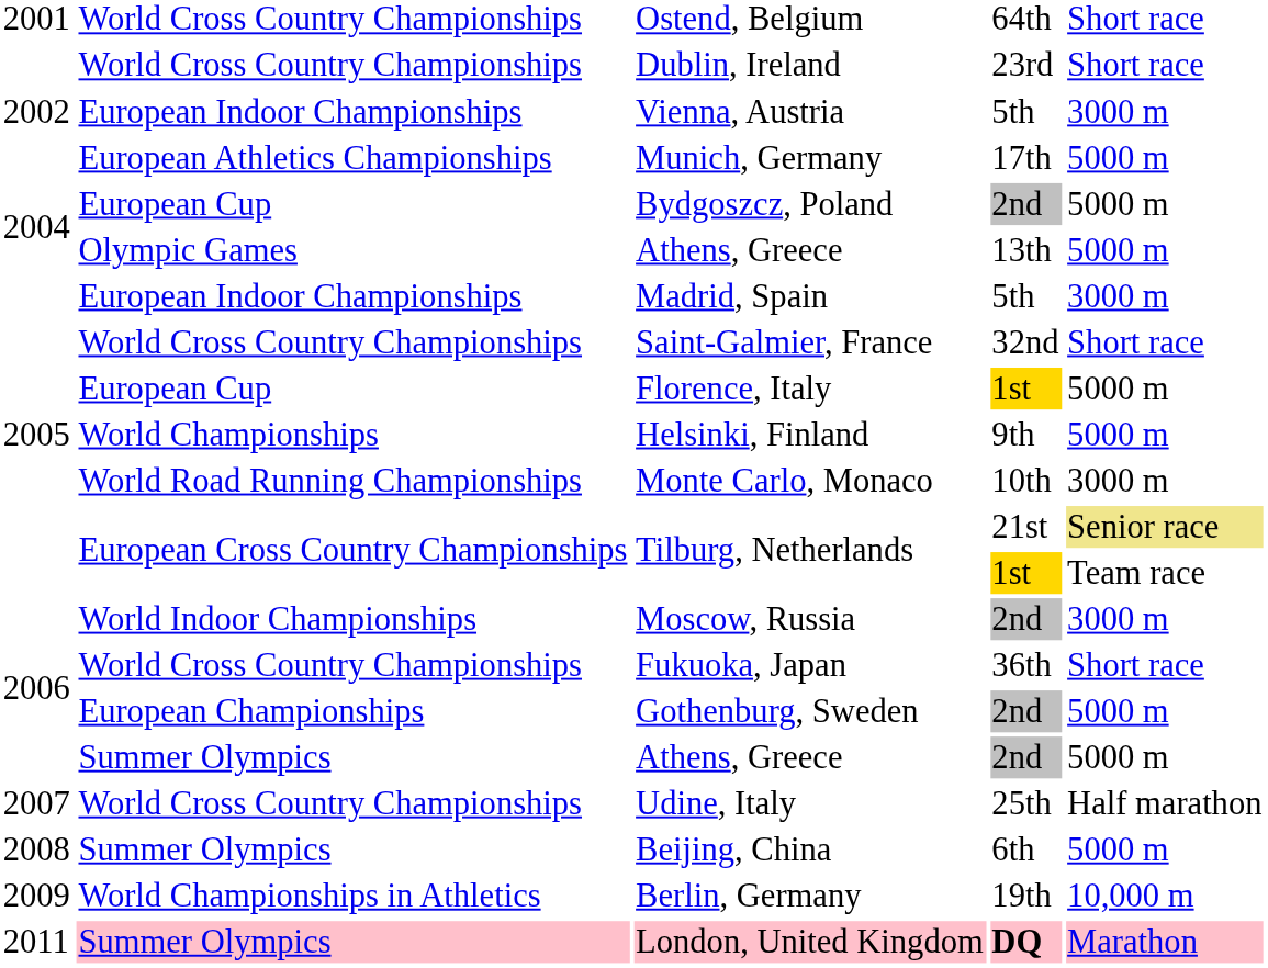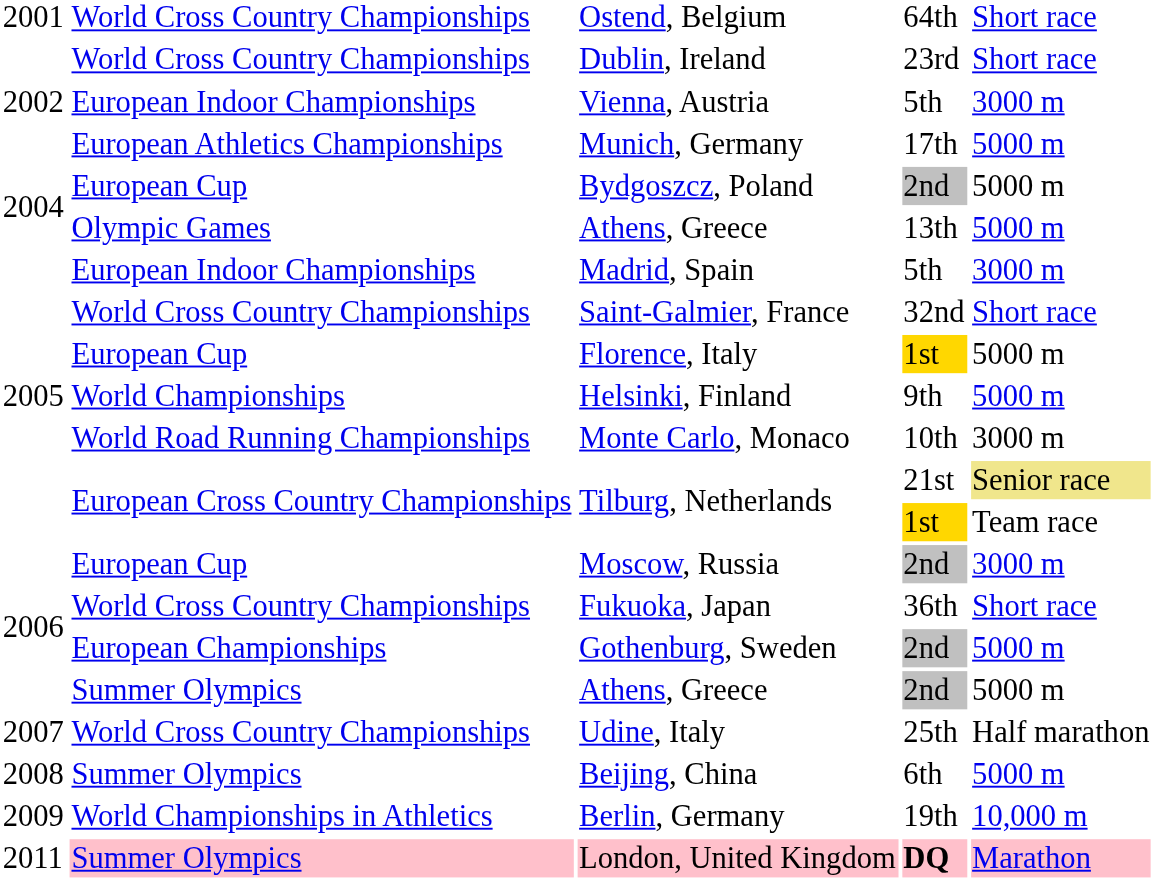Moscow, Russia | column 2: World Indoor Championships -> European Cup
